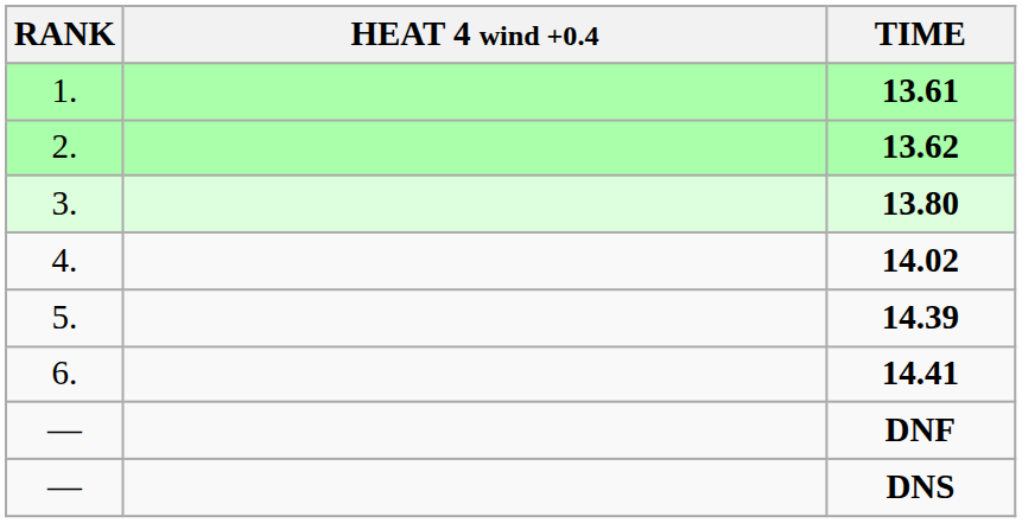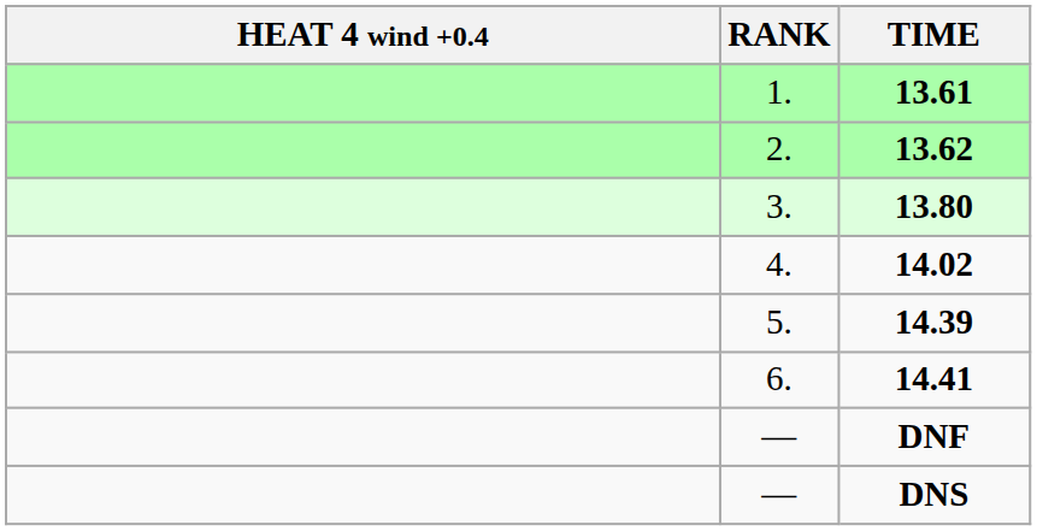columns swapped: RANK <-> HEAT 4 wind +0.4
